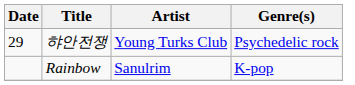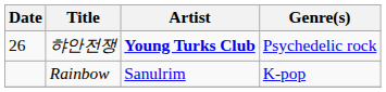햐안전쟁 | Date: 29 -> 26
햐안전쟁 | Artist: normal -> bold
